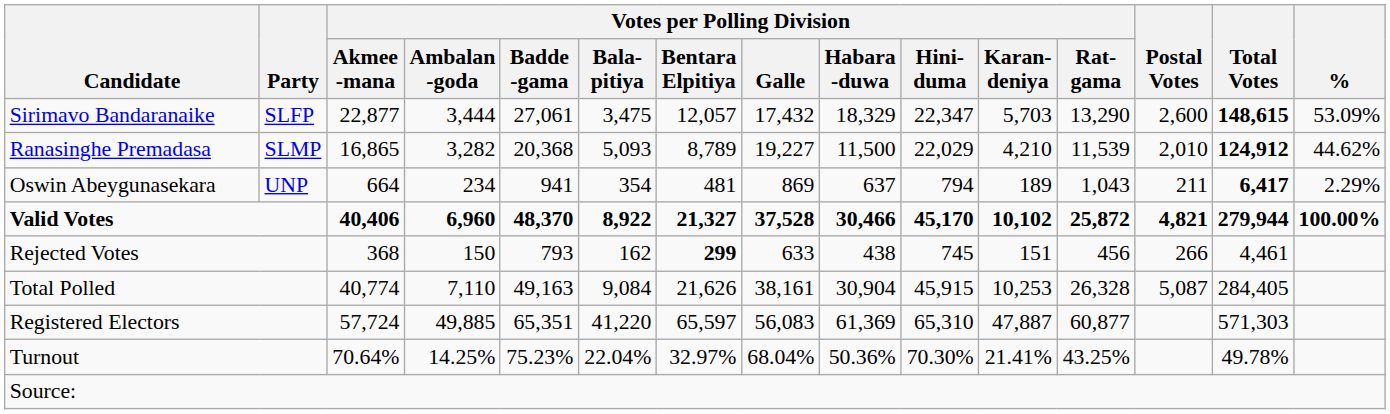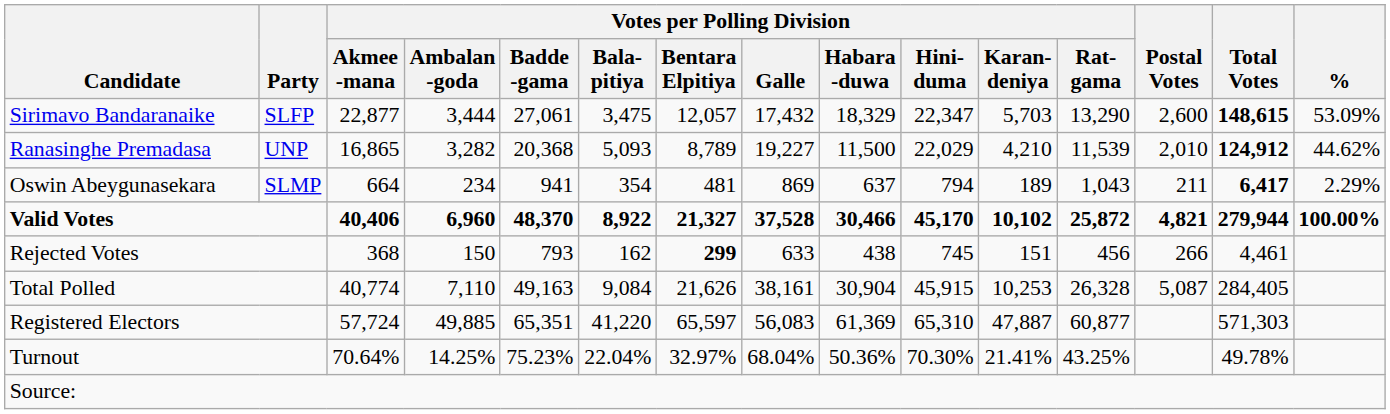Ranasinghe Premadasa | Party: SLMP -> UNP
Oswin Abeygunasekara | Party: UNP -> SLMP
